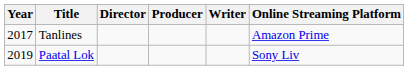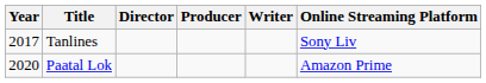Tanlines | Online Streaming Platform: Amazon Prime -> Sony Liv
Paatal Lok | Year: 2019 -> 2020
Paatal Lok | Online Streaming Platform: Sony Liv -> Amazon Prime
